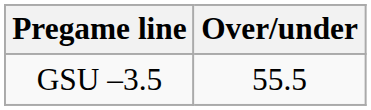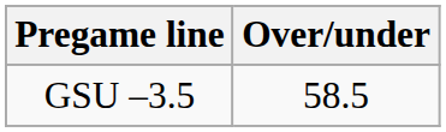GSU –3.5 | Over/under: 55.5 -> 58.5
